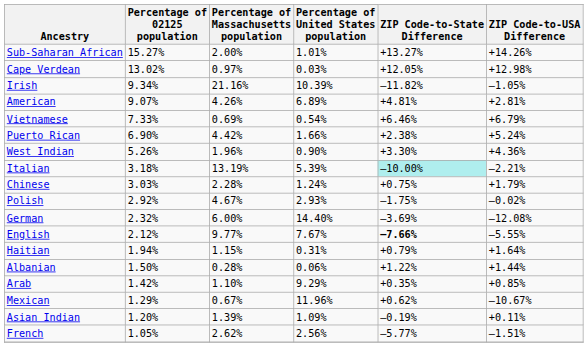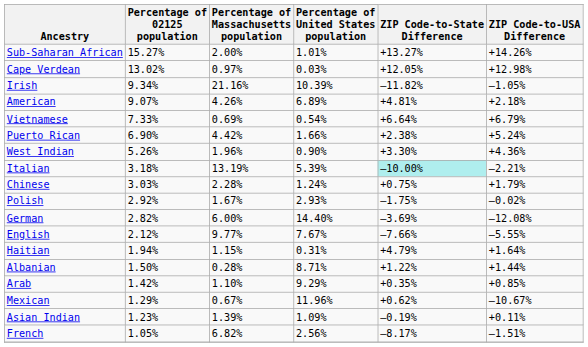American | ZIP Code-to-USA Difference: +2.81% -> +2.18%
Vietnamese | ZIP Code-to-State Difference: +6.46% -> +6.64%
Polish | Percentage of Massachusetts population: 4.67% -> 1.67%
German | Percentage of 02125 population: 2.32% -> 2.82%
English | ZIP Code-to-State Difference: bold -> normal
Haitian | ZIP Code-to-State Difference: +0.79% -> +4.79%
Albanian | Percentage of United States population: 0.06% -> 8.71%
Asian Indian | Percentage of 02125 population: 1.20% -> 1.23%
French | Percentage of Massachusetts population: 2.62% -> 6.82%
French | ZIP Code-to-State Difference: –5.77% -> –8.17%
